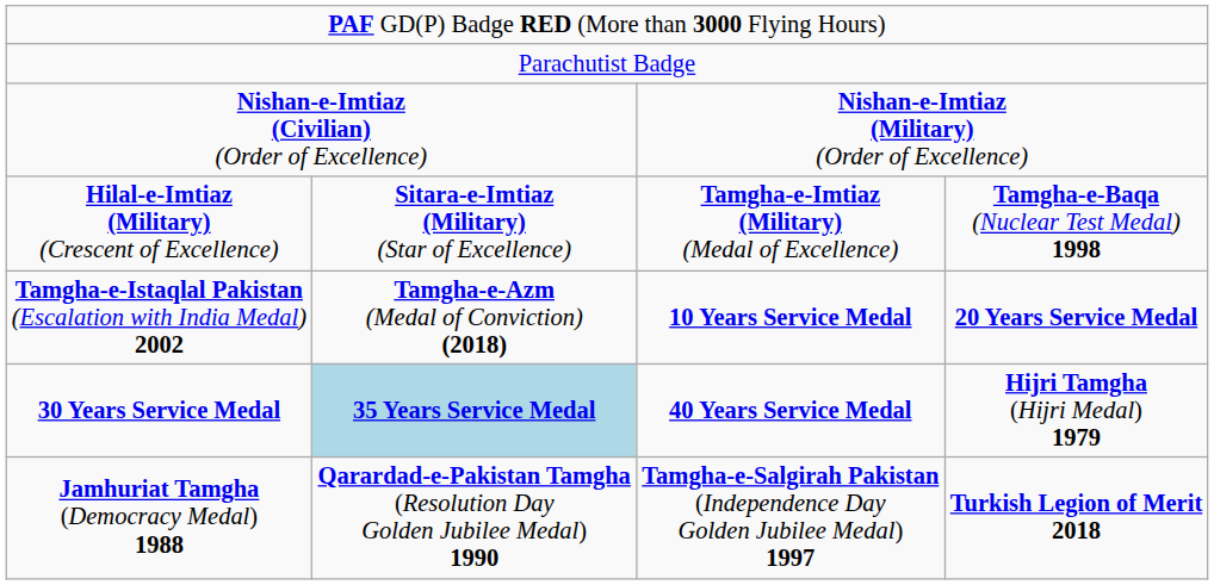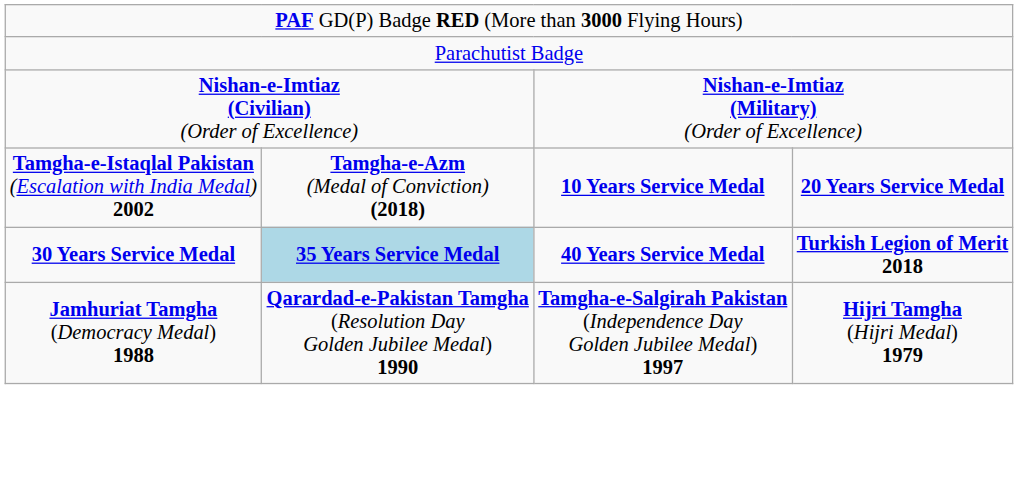- row: Hilal-e-Imtiaz (Military) (Crescent of Excellence) | Sitara-e-Imtiaz (Military) (Star of Excellence) | Tamgha-e-Imtiaz (Military) (Medal of Excellence) | Tamgha-e-Baqa (Nuclear Test Medal) 1998
30 Years Service Medal | column 4: Hijri Tamgha (Hijri Medal) 1979 -> Turkish Legion of Merit 2018
Jamhuriat Tamgha (Democracy Medal) 1988 | column 4: Turkish Legion of Merit 2018 -> Hijri Tamgha (Hijri Medal) 1979
